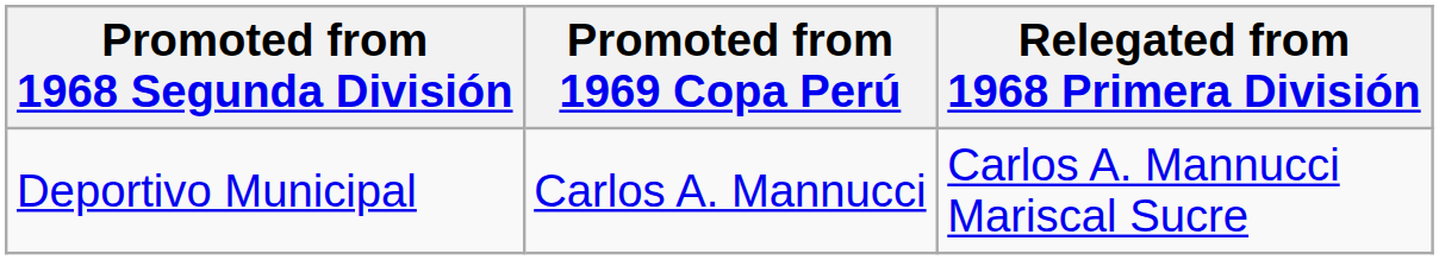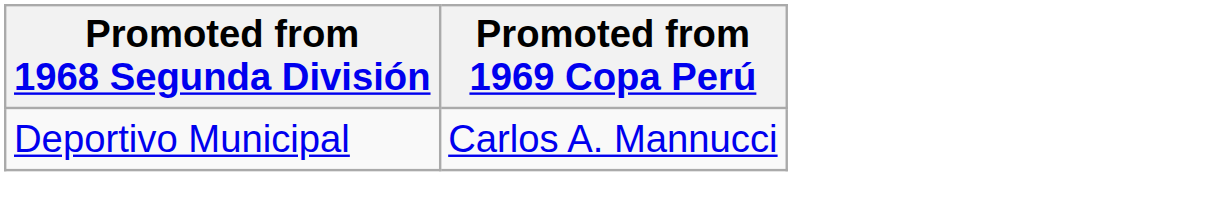- column: Relegated from 1968 Primera División | Carlos A. Mannucci Mariscal Sucre
